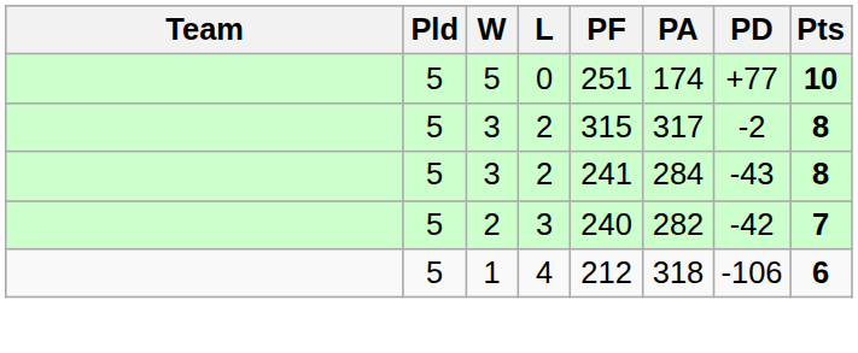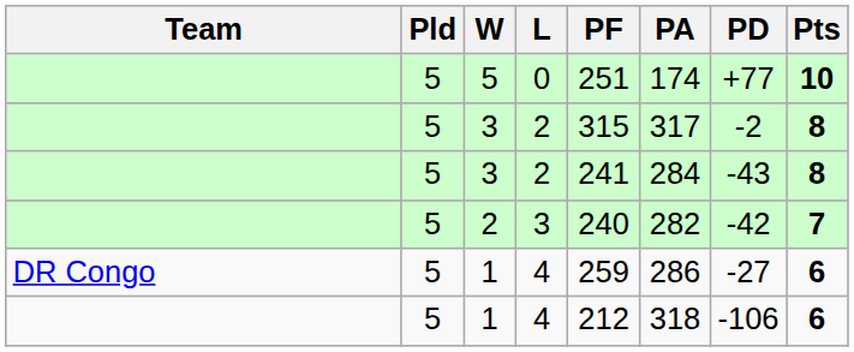+ row: DR Congo | 5 | 1 | 4 | 259 | 286 | -27 | 6
